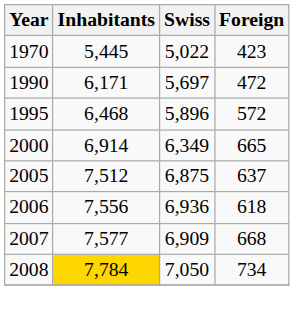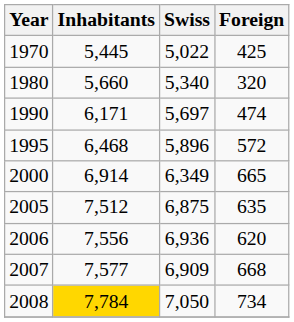1970 | Foreign: 423 -> 425
+ row: 1980 | 5,660 | 5,340 | 320
1990 | Foreign: 472 -> 474
2005 | Foreign: 637 -> 635
2006 | Foreign: 618 -> 620
